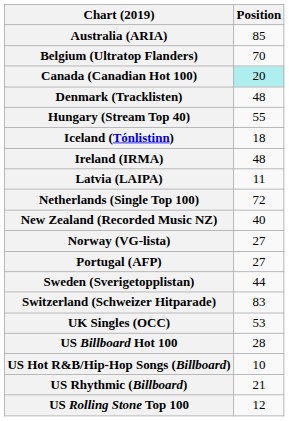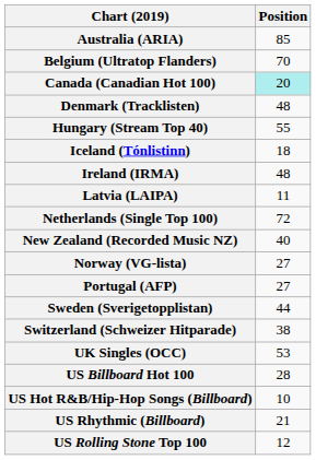Switzerland (Schweizer Hitparade) | Position: 83 -> 38
